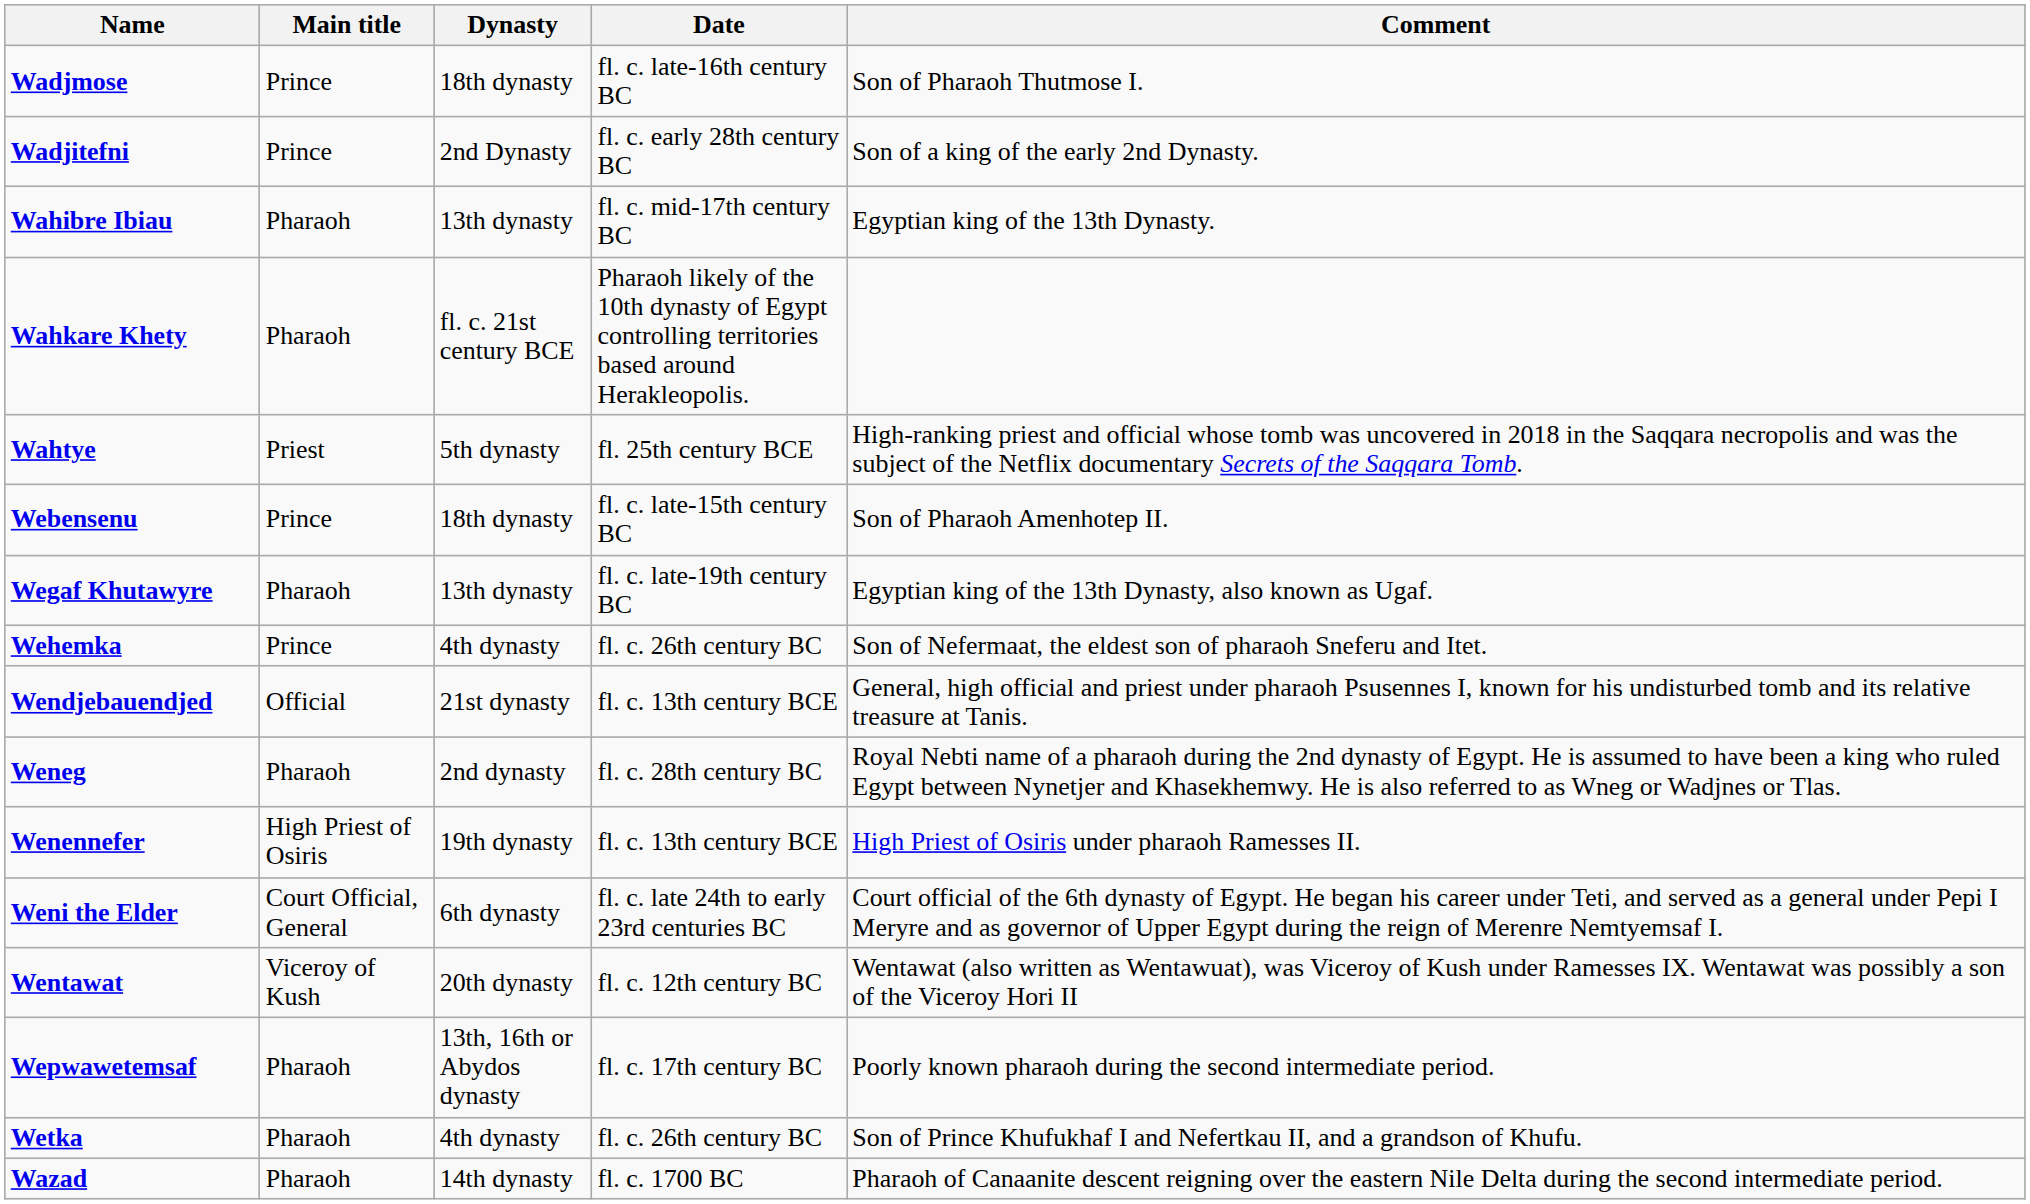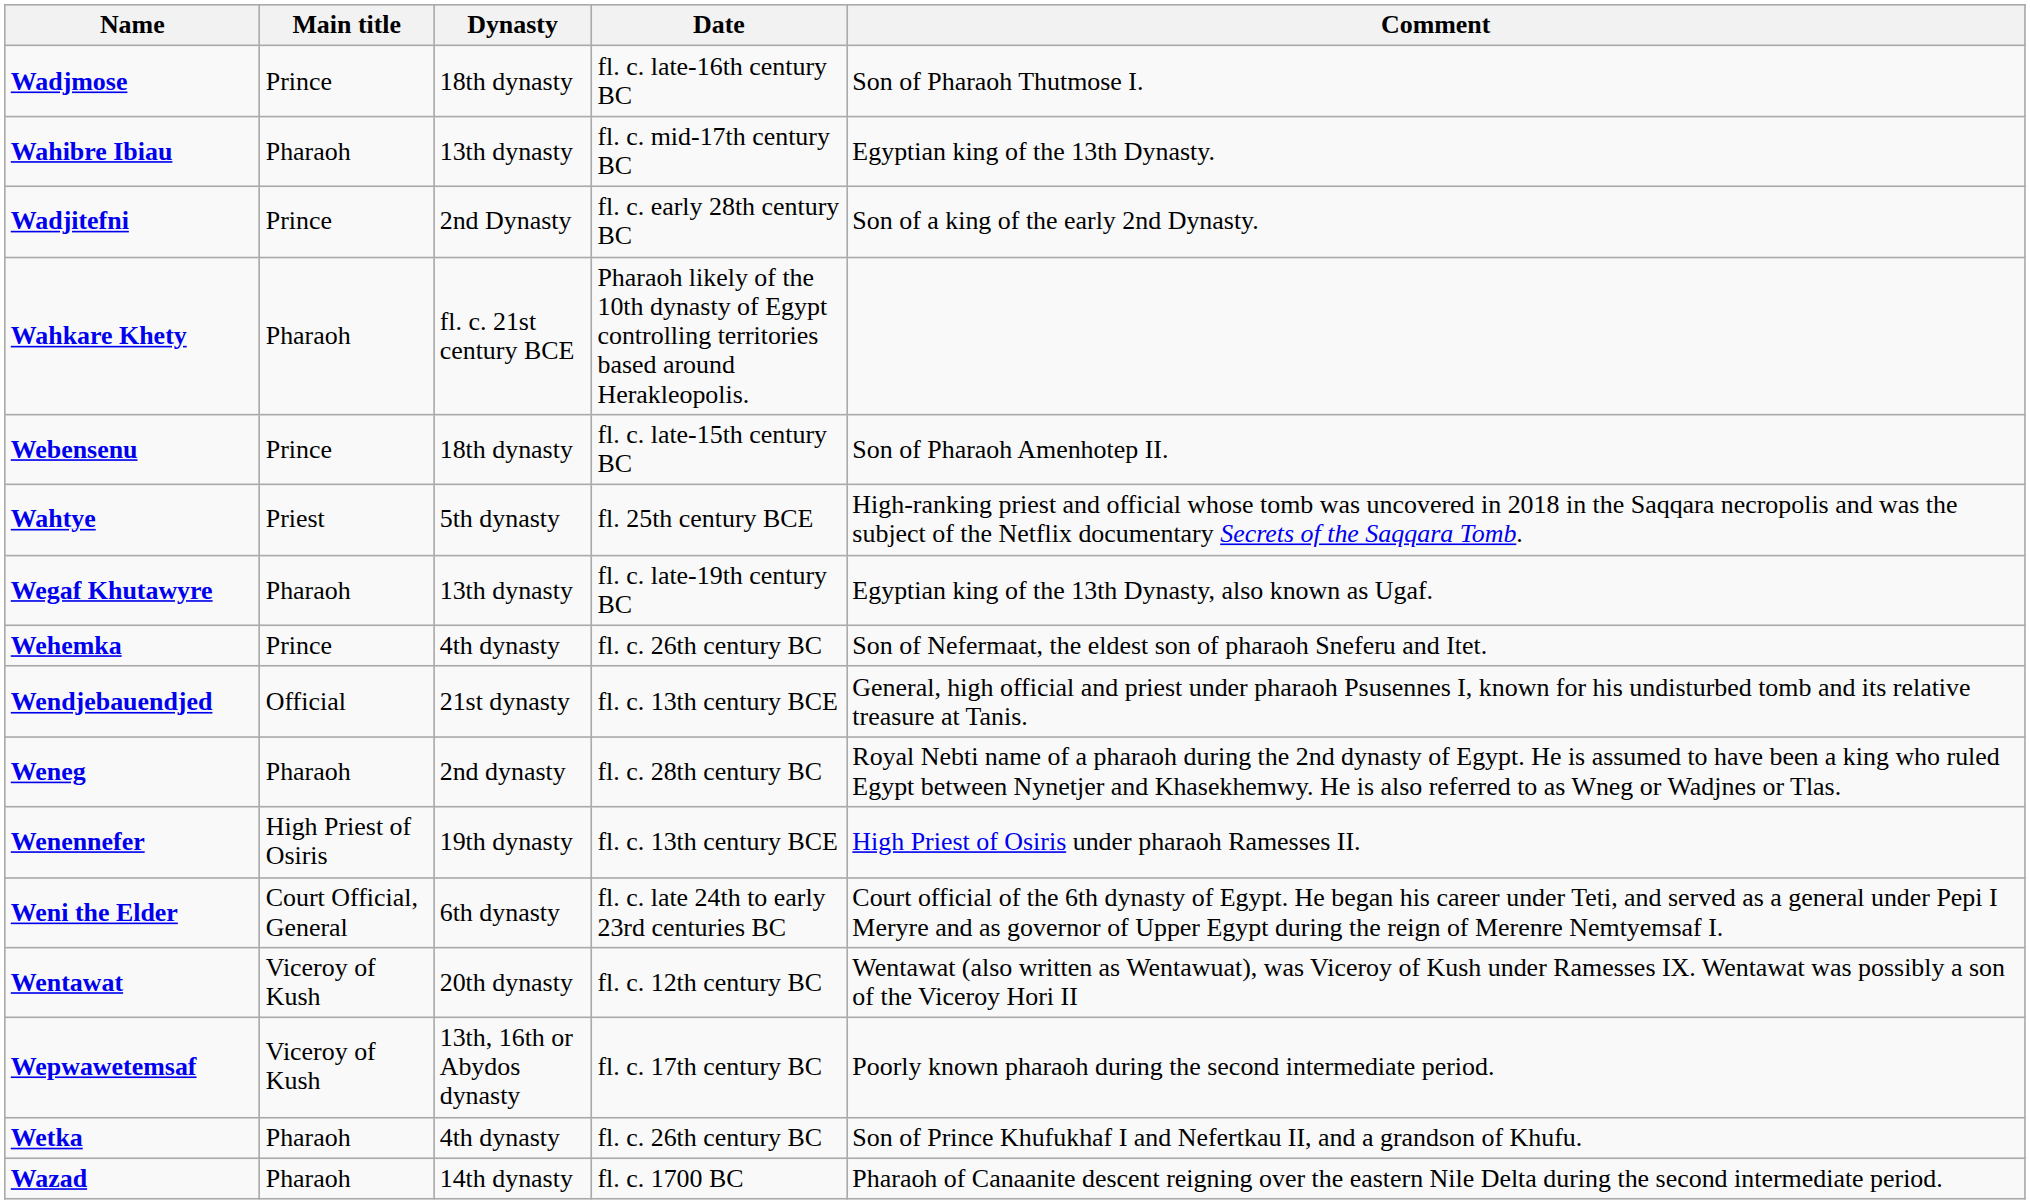rows swapped: Wadjitefni <-> Wahibre Ibiau
rows swapped: Wahtye <-> Webensenu
Wepwawetemsaf | Main title: Pharaoh -> Viceroy of Kush
